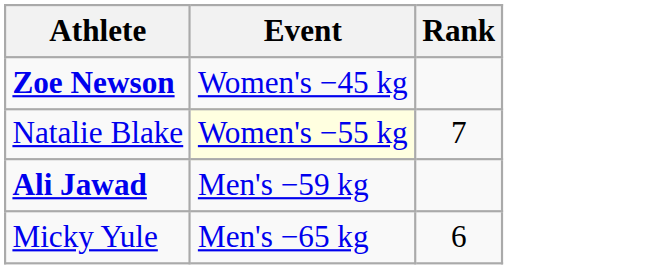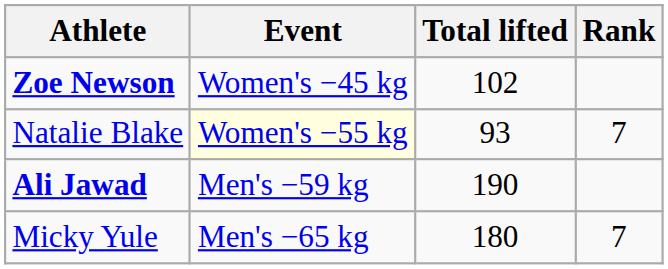+ column: Total lifted | 102 | 93 | 190 | 180
Micky Yule | Rank: 6 -> 7
